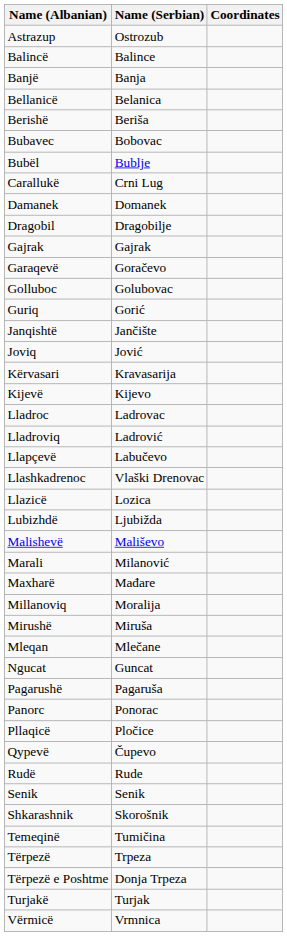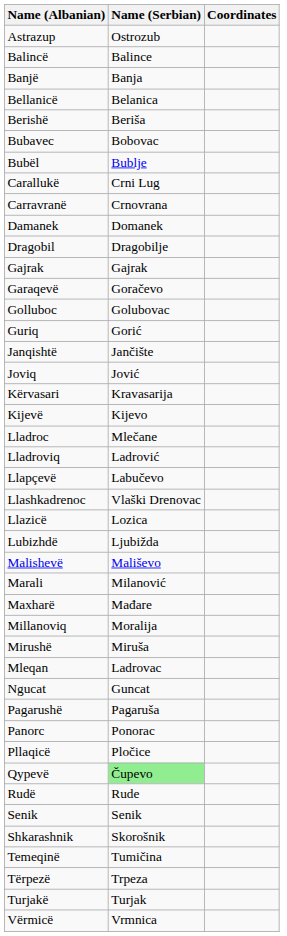+ row: Carravranë | Crnovrana
Lladroc | Name (Serbian): Ladrovac -> Mlečane
Mleqan | Name (Serbian): Mlečane -> Ladrovac
Qypevë | Name (Serbian): no background -> lightgreen background
- row: Tërpezë e Poshtme | Donja Trpeza
